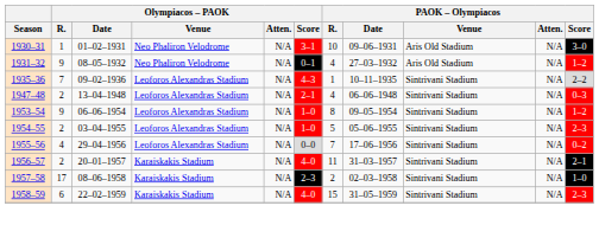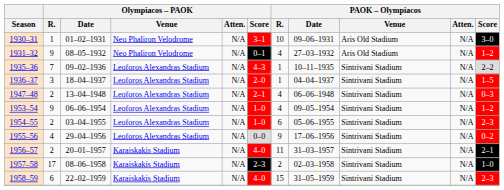+ row: 1936–37 | 3 | 18–04–1937 | Leoforos Alexandras Stadium | N/A | 2–0 | 1 | 04–04–1937 | Sintrivani Stadium | N/A | 1–5
1953–54 | PAOK – Olympiacos / R.: 8 -> 4
1954–55 | PAOK – Olympiacos / R.: 5 -> 6
1955–56 | PAOK – Olympiacos / R.: 7 -> 9
